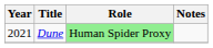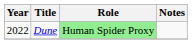Dune | Year: 2021 -> 2022
